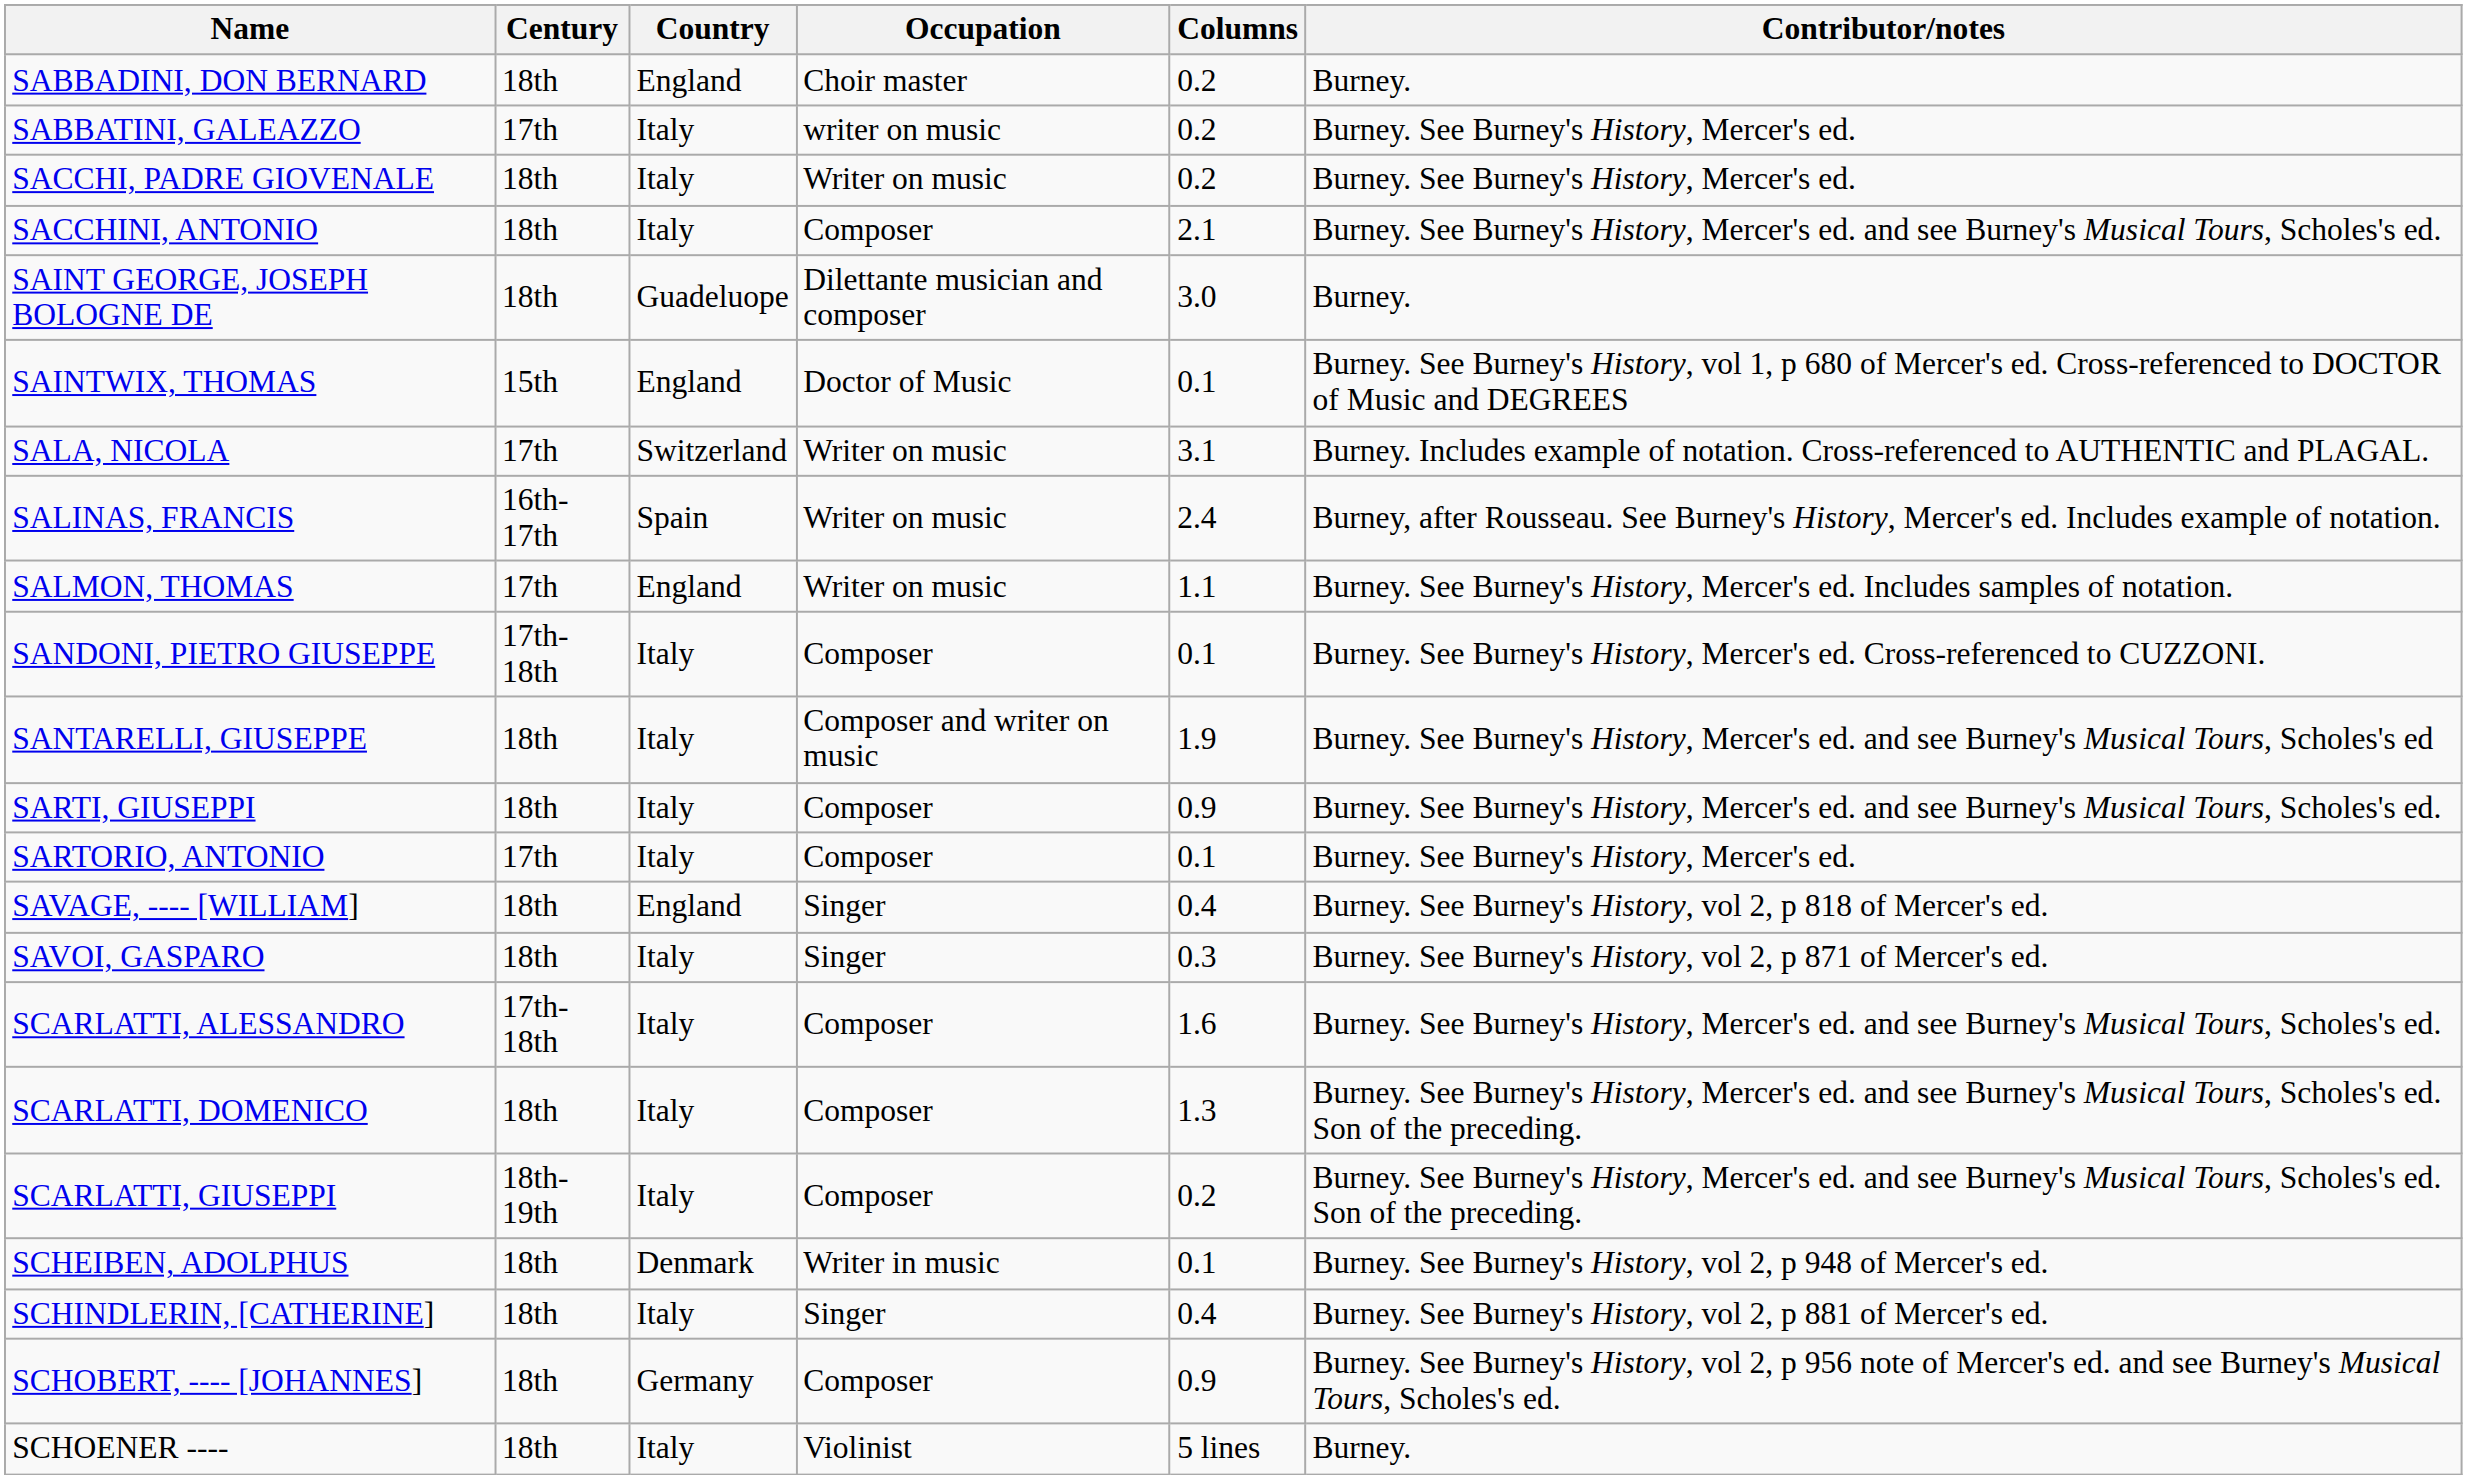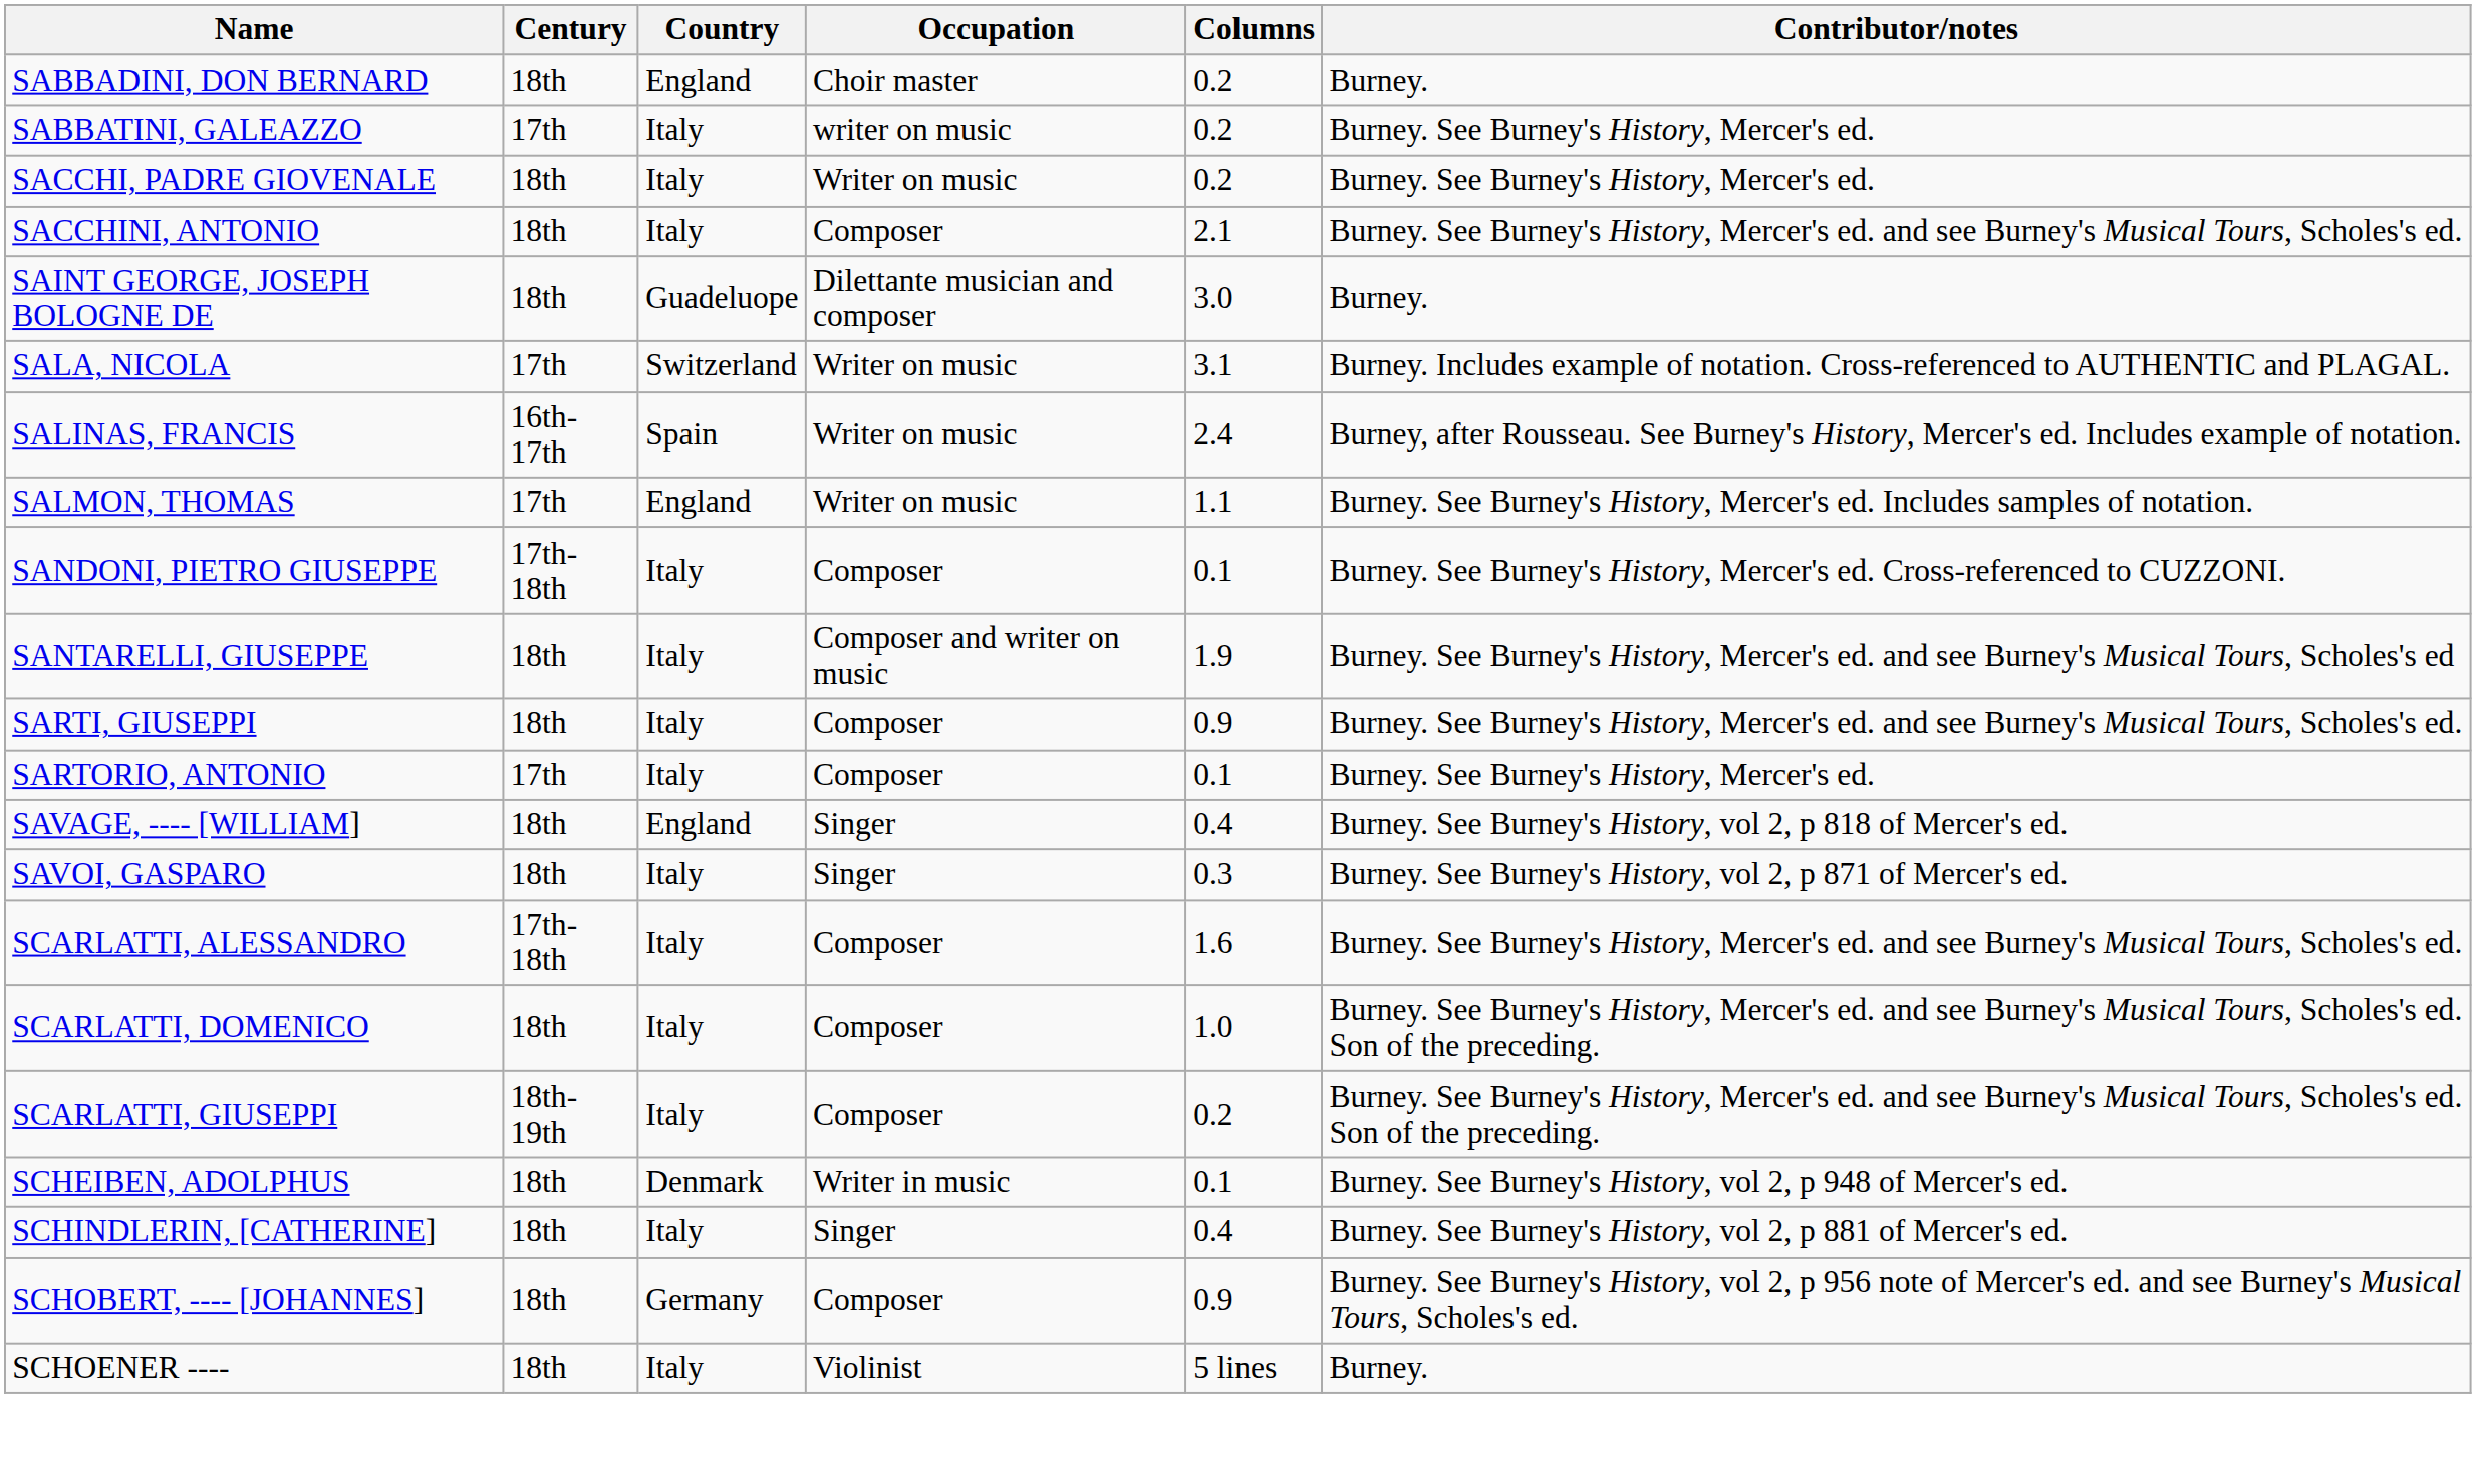- row: SAINTWIX, THOMAS | 15th | England | Doctor of Music | 0.1 | Burney. See Burney's History, vol 1, p 680 of Mercer's ed. Cross-referenced to DOCTOR of Music and DEGREES
SCARLATTI, DOMENICO | Columns: 1.3 -> 1.0
